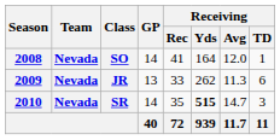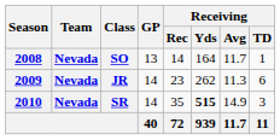SO | GP: 14 -> 13
SO | Receiving / Rec: 41 -> 14
SO | Receiving / Avg: 12.0 -> 11.7
JR | GP: 13 -> 14
JR | Receiving / Rec: 33 -> 23
SR | Receiving / Avg: 14.7 -> 14.9
